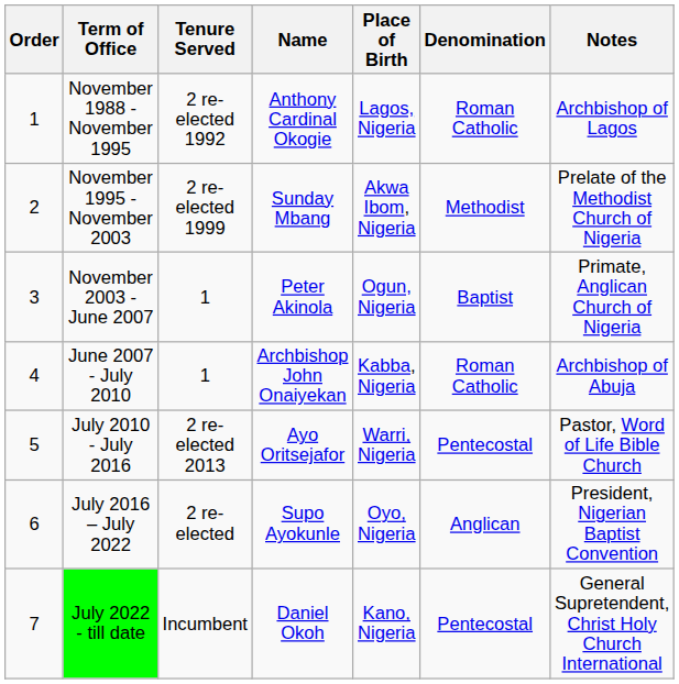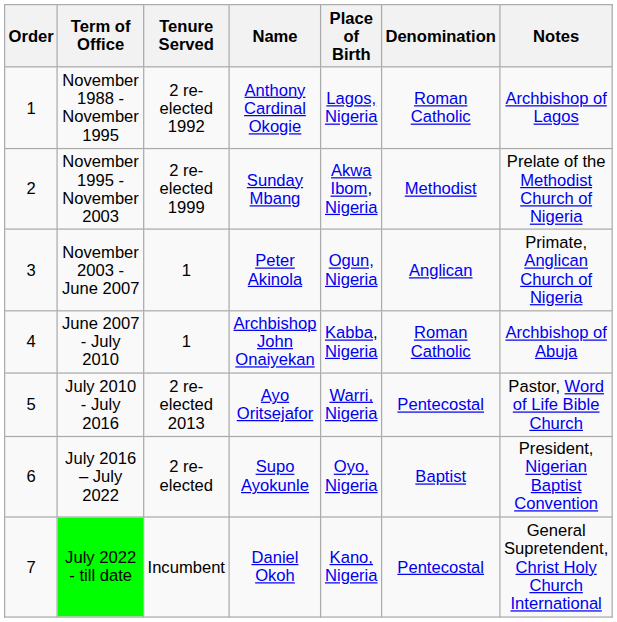November 2003 - June 2007 | Denomination: Baptist -> Anglican
July 2016 – July 2022 | Denomination: Anglican -> Baptist
